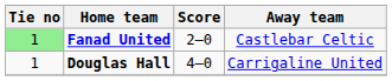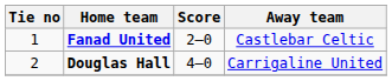Fanad United | Tie no: lightgreen background -> no background
Douglas Hall | Tie no: 1 -> 2
